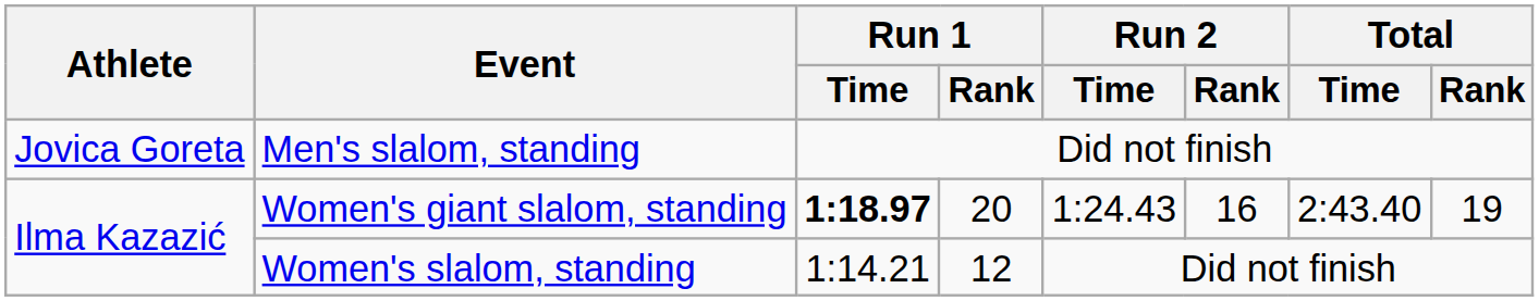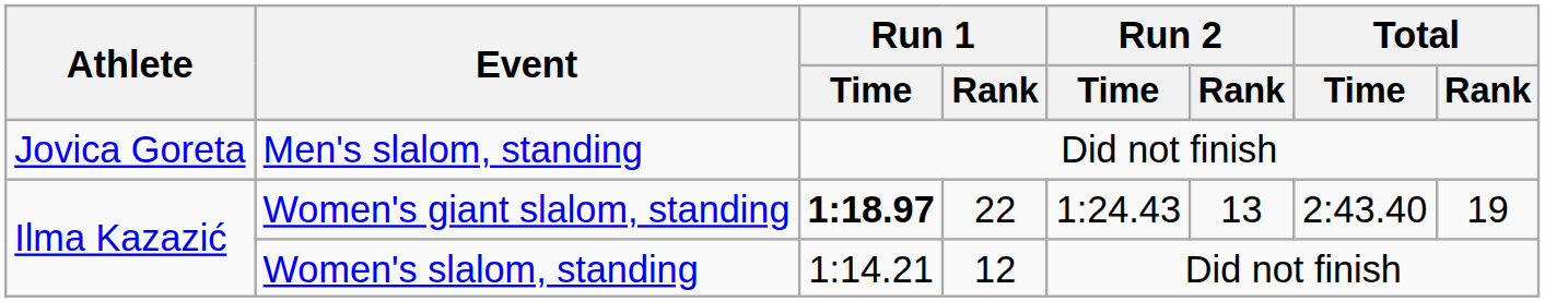Women's giant slalom, standing | Run 1 / Rank: 20 -> 22
Women's giant slalom, standing | Run 2 / Rank: 16 -> 13
